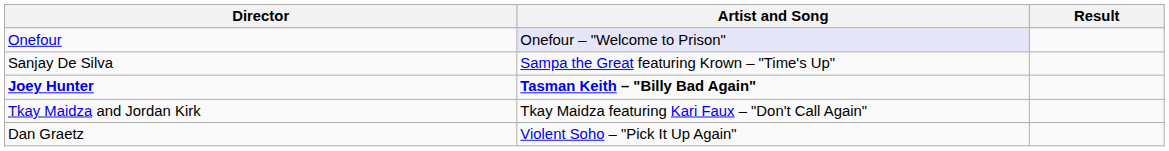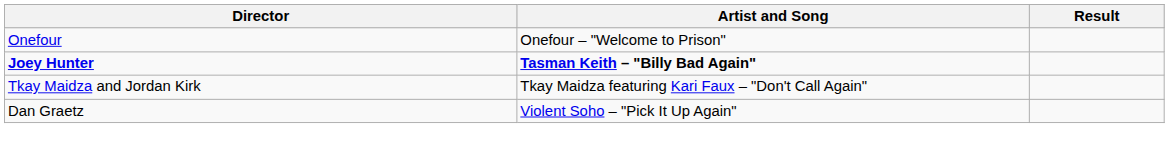Onefour | Artist and Song: lavender background -> no background
- row: Sanjay De Silva | Sampa the Great featuring Krown – "Time's Up"
